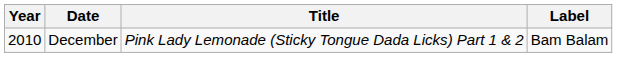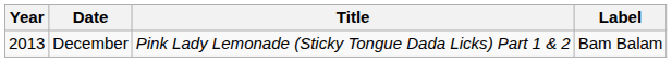December | Year: 2010 -> 2013
